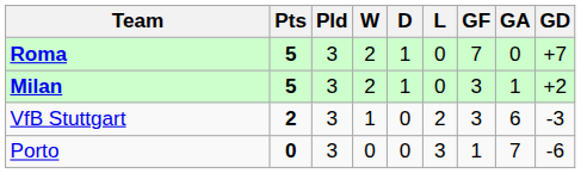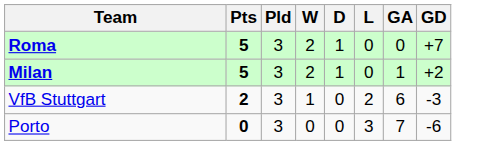- column: GF | 7 | 3 | 3 | 1
